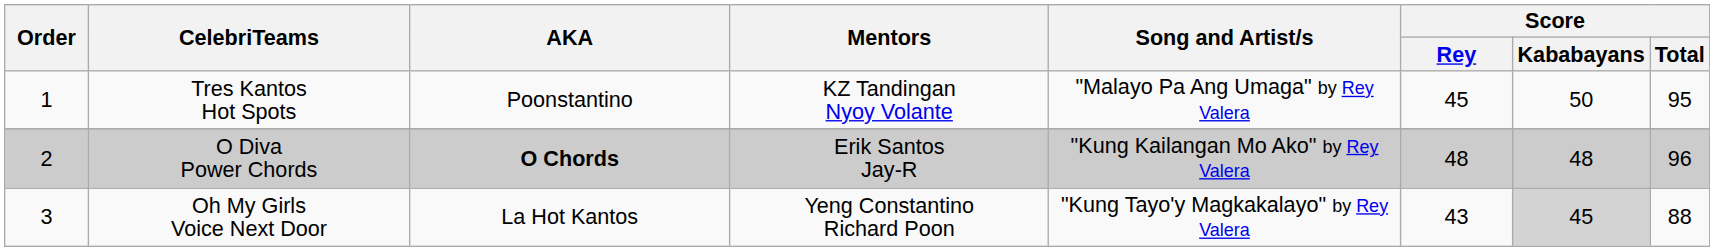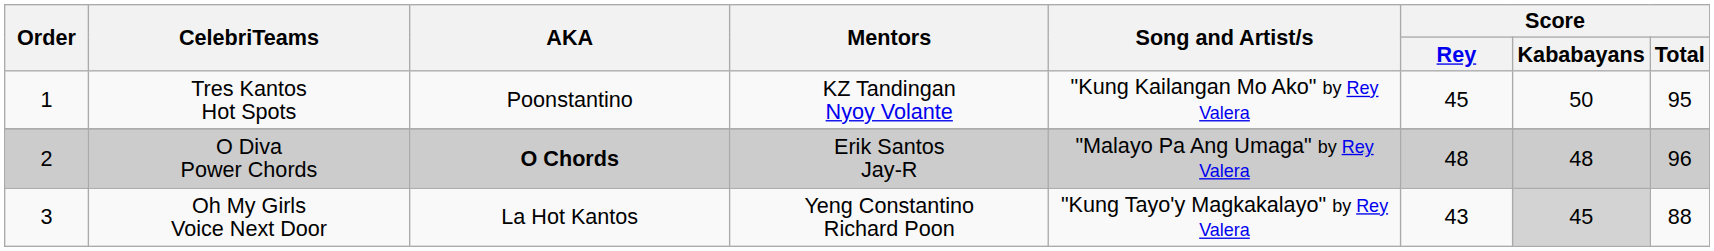Tres Kantos Hot Spots | Song and Artist/s: "Malayo Pa Ang Umaga" by Rey Valera -> "Kung Kailangan Mo Ako" by Rey Valera
O Diva Power Chords | Song and Artist/s: "Kung Kailangan Mo Ako" by Rey Valera -> "Malayo Pa Ang Umaga" by Rey Valera
